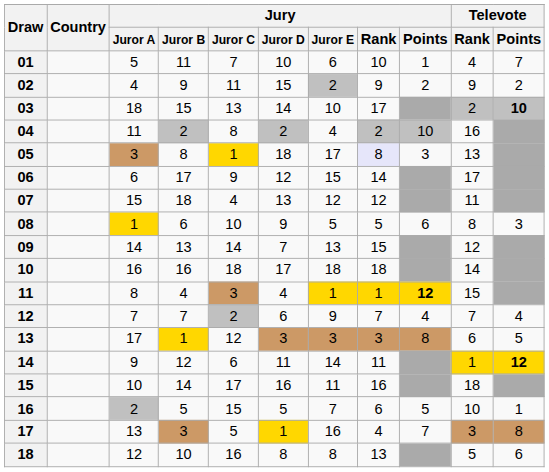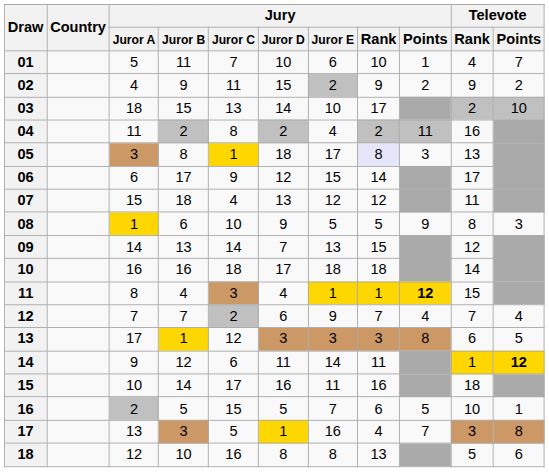03 | Televote / Points: bold -> normal
04 | Jury / Points: 10 -> 11
08 | Jury / Points: 6 -> 9
